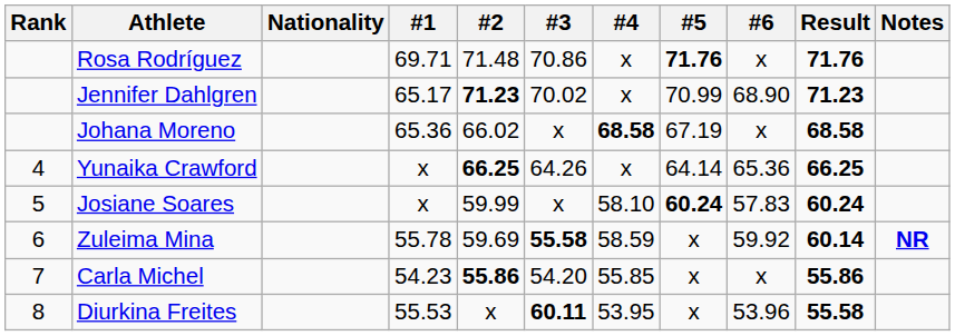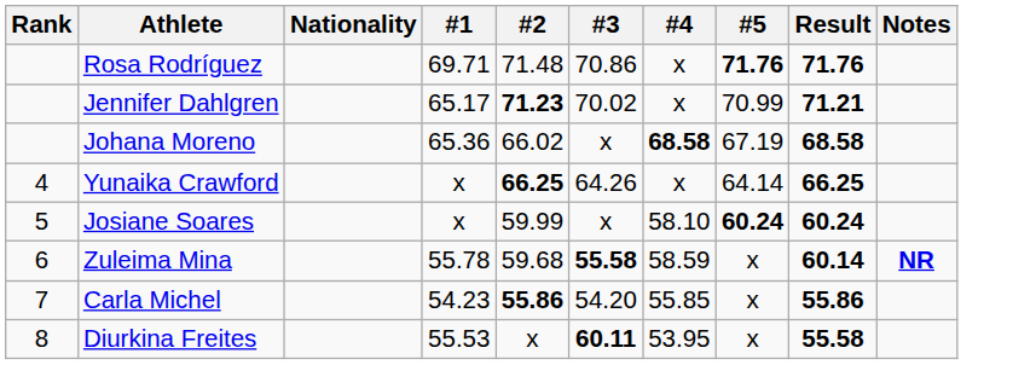- column: #6 | x | 68.90 | x | 65.36 | 57.83 | 59.92 | x | 53.96
Jennifer Dahlgren | Result: 71.23 -> 71.21
Zuleima Mina | #2: 59.69 -> 59.68
